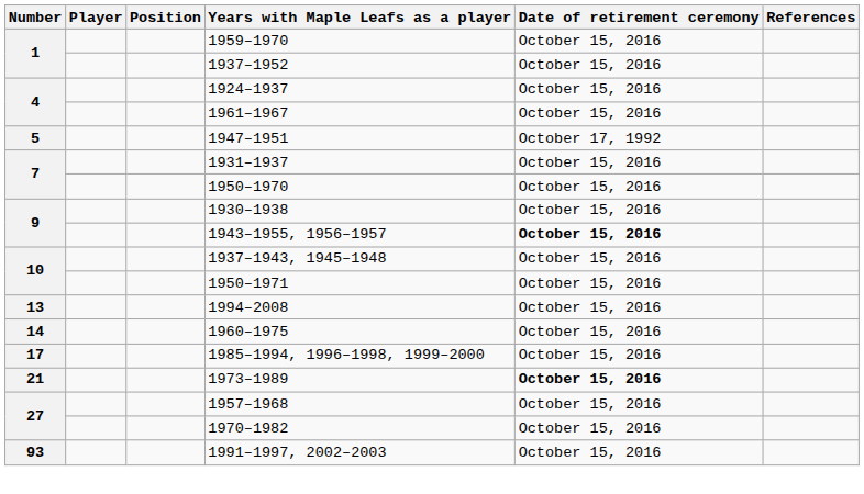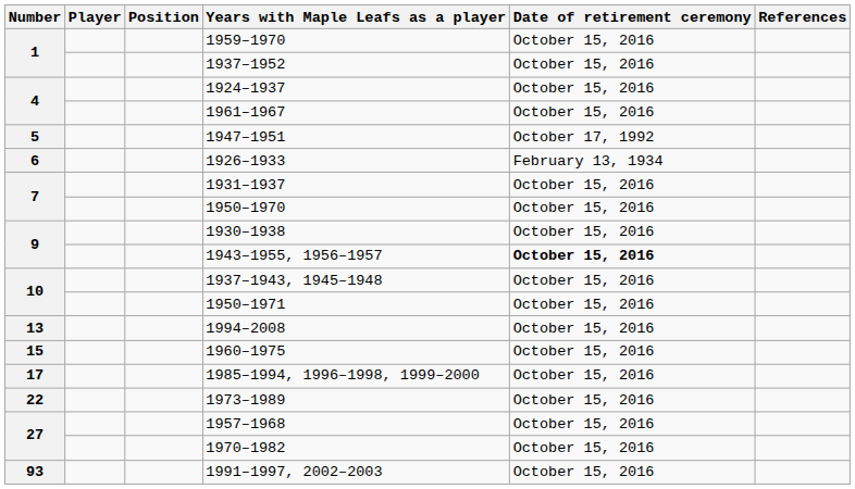+ row: 6 | 1926–1933 | February 13, 1934
1960–1975 | Number: 14 -> 15
1973–1989 | Number: 21 -> 22
1973–1989 | Date of retirement ceremony: bold -> normal
